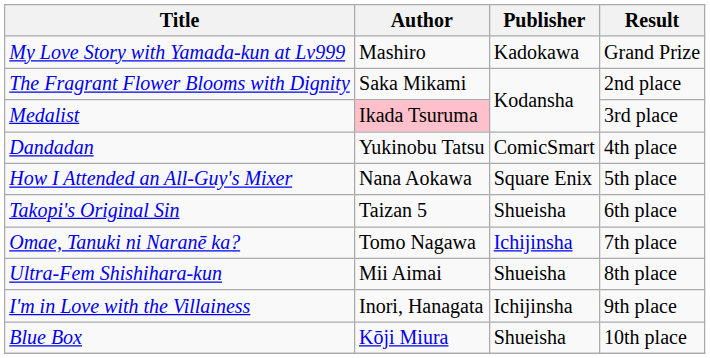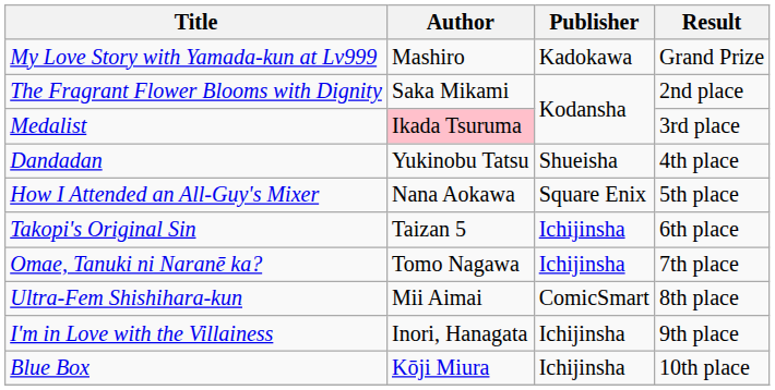Dandadan | Publisher: ComicSmart -> Shueisha
Takopi's Original Sin | Publisher: Shueisha -> Ichijinsha
Ultra-Fem Shishihara-kun | Publisher: Shueisha -> ComicSmart
Blue Box | Publisher: Shueisha -> Ichijinsha
